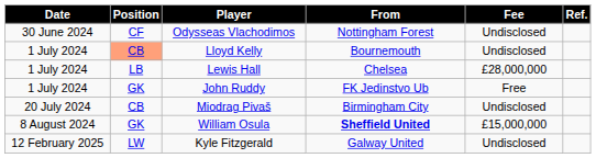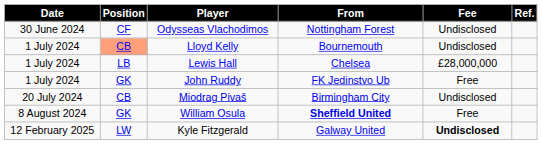William Osula | Fee: £15,000,000 -> Free
Kyle Fitzgerald | Fee: normal -> bold
